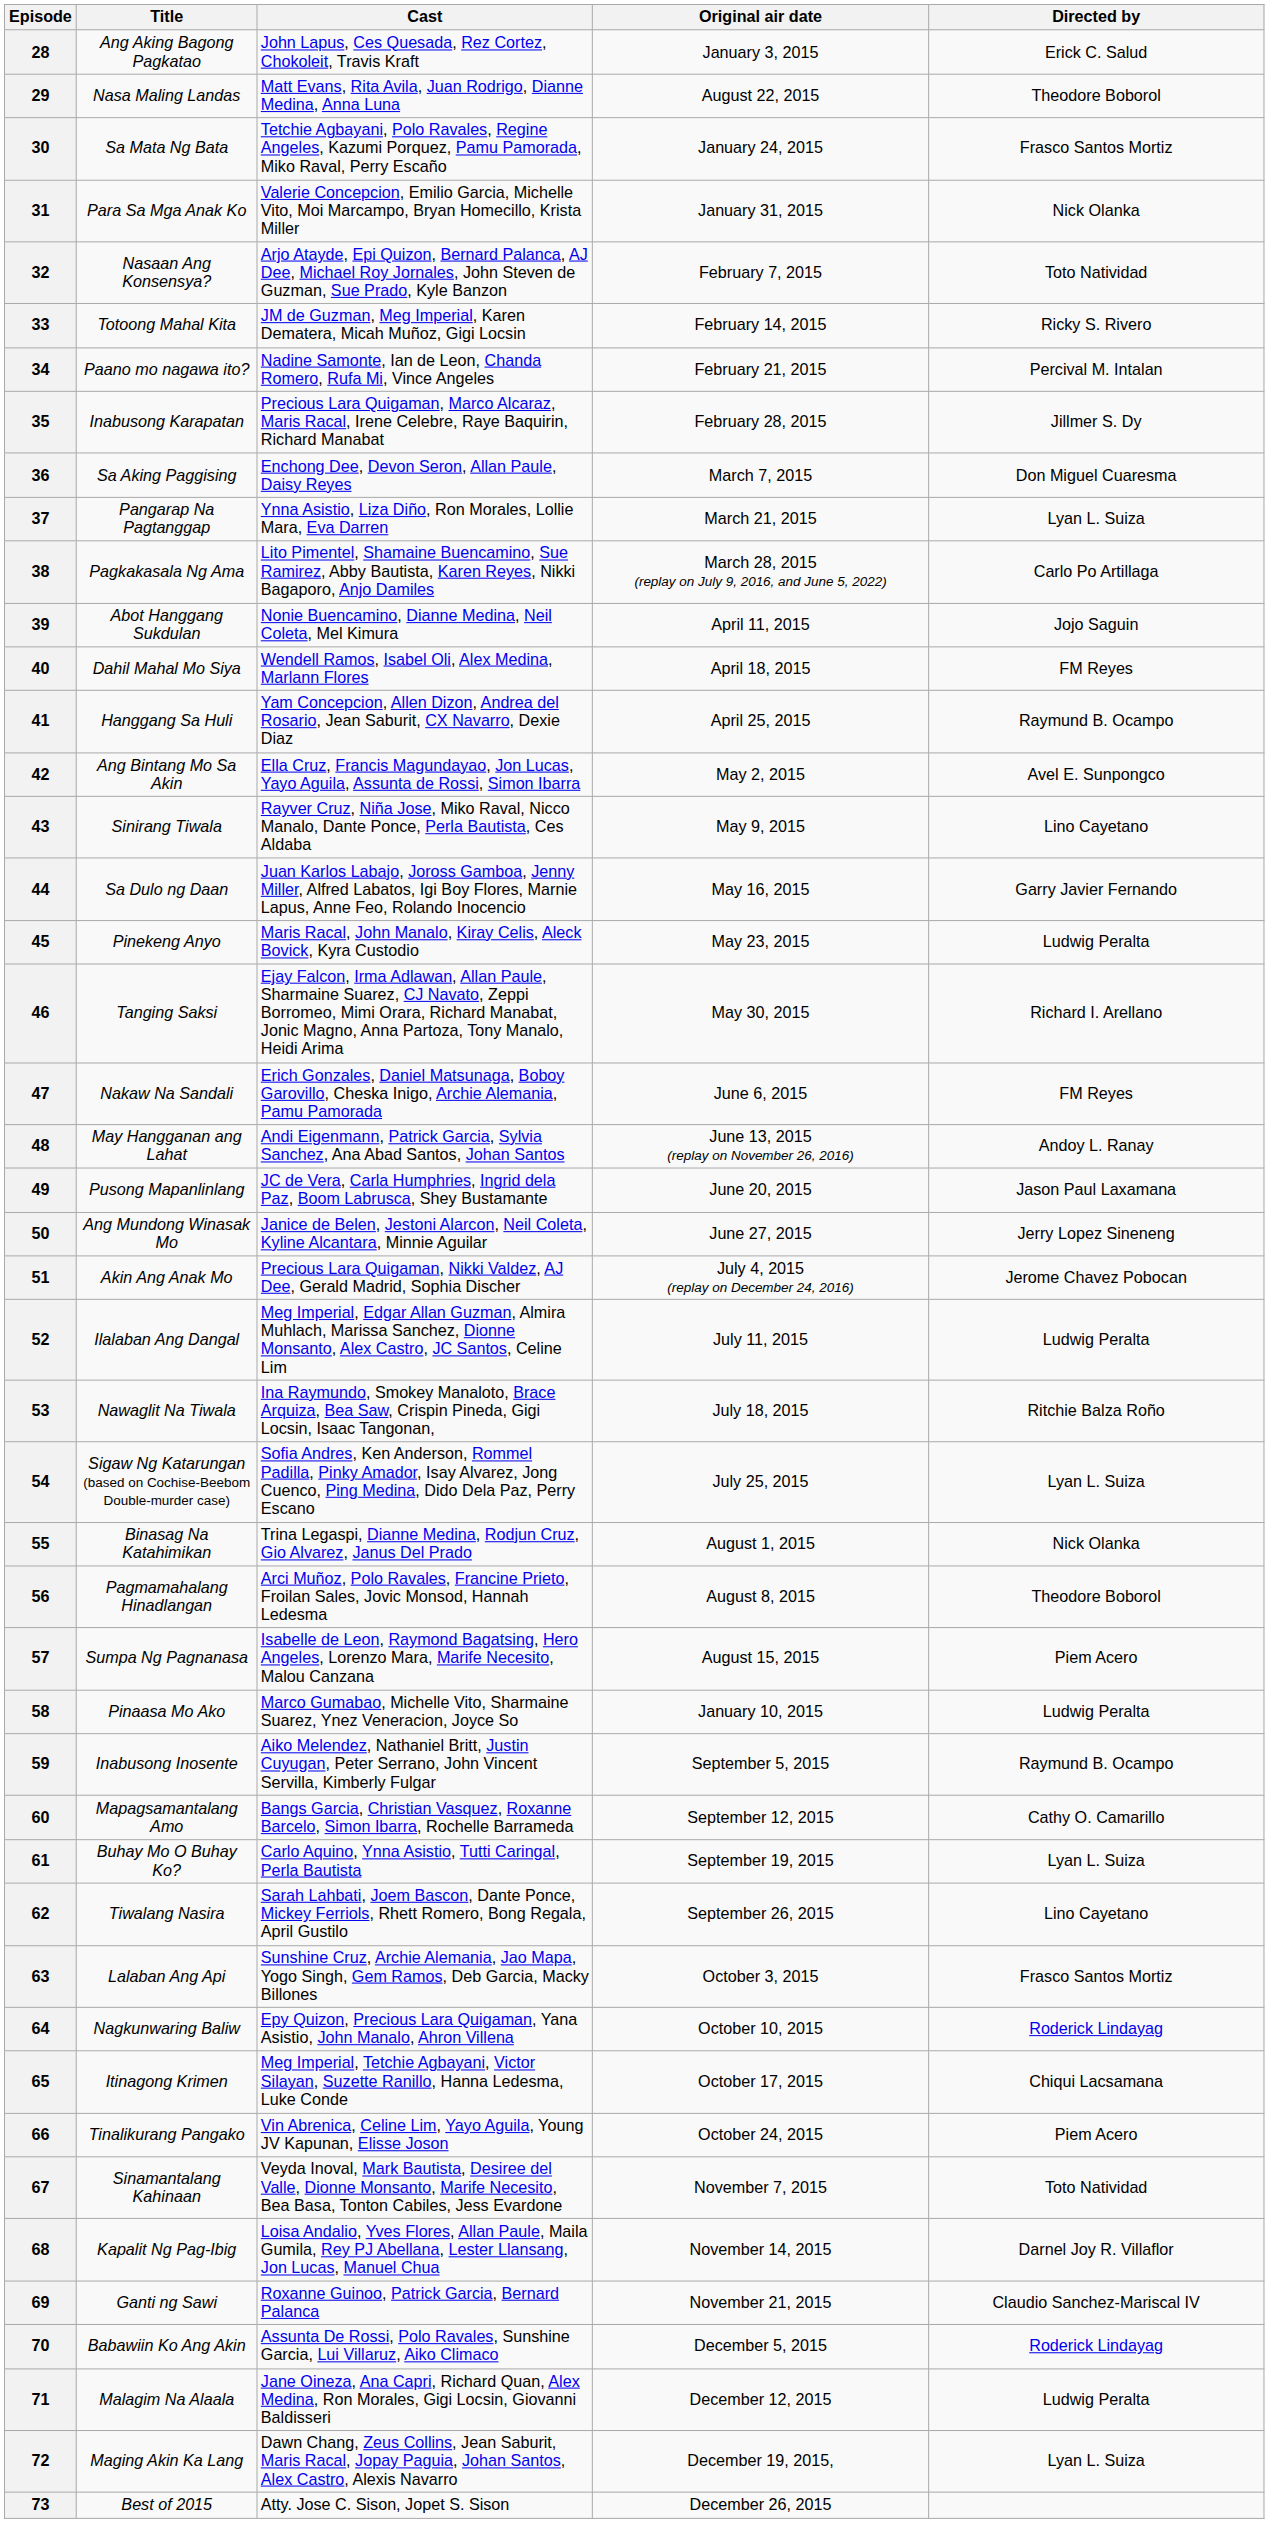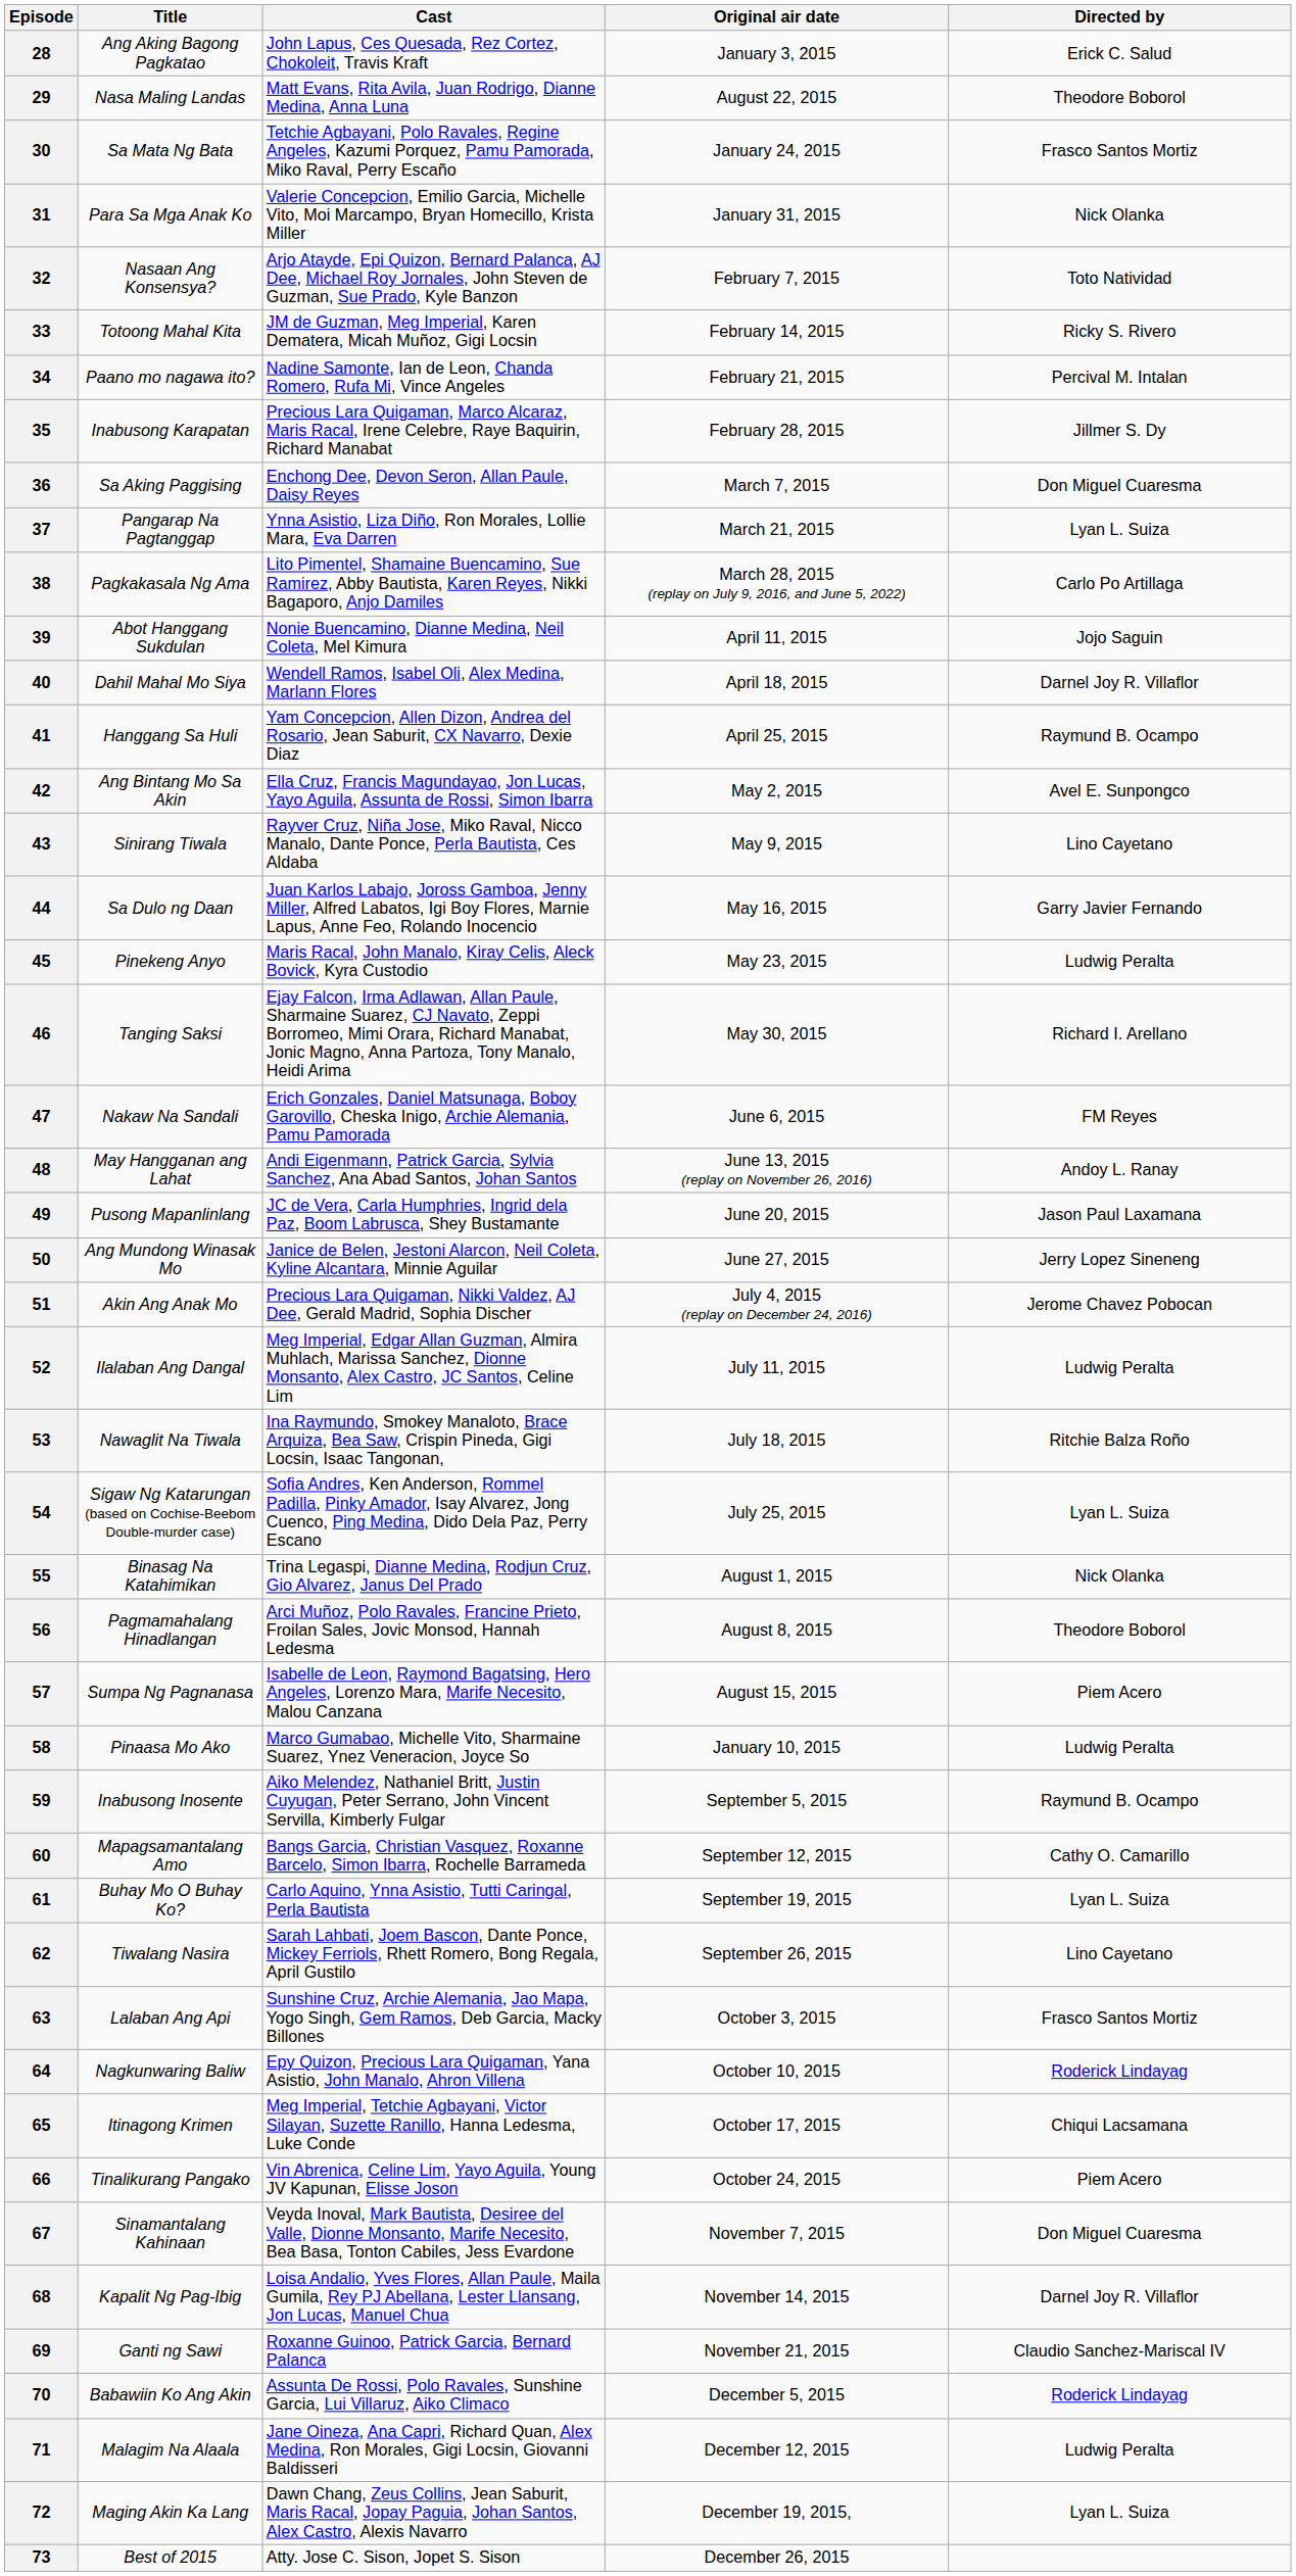40 | Directed by: FM Reyes -> Darnel Joy R. Villaflor
67 | Directed by: Toto Natividad -> Don Miguel Cuaresma
